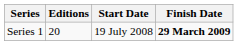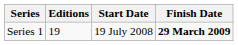Series 1 | Editions: 20 -> 19
